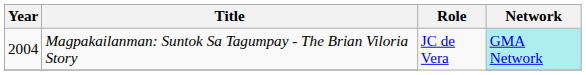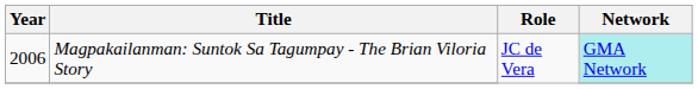Magpakailanman: Suntok Sa Tagumpay - The Brian Viloria Story | Year: 2004 -> 2006
